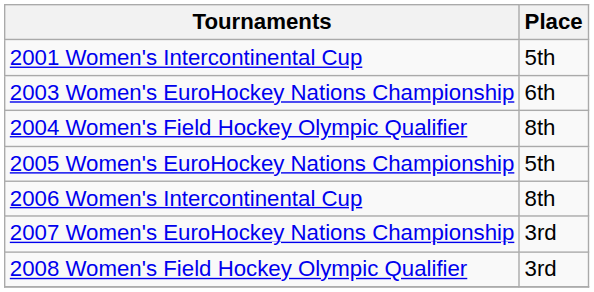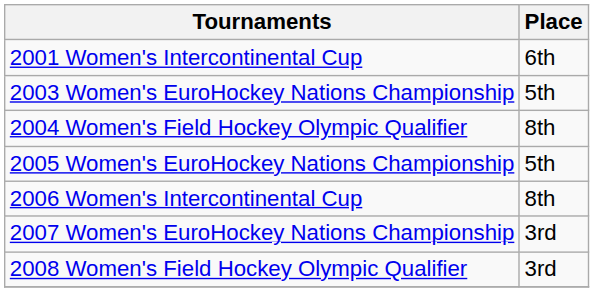2001 Women's Intercontinental Cup | Place: 5th -> 6th
2003 Women's EuroHockey Nations Championship | Place: 6th -> 5th
